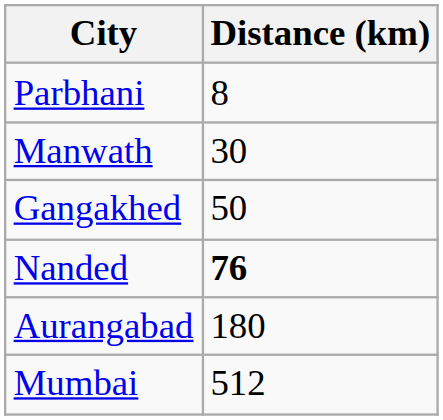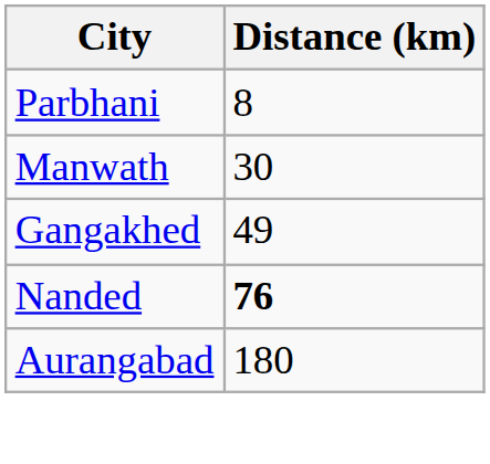Gangakhed | Distance (km): 50 -> 49
- row: Mumbai | 512
